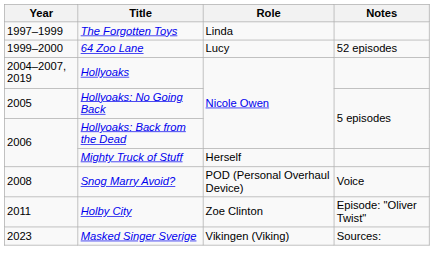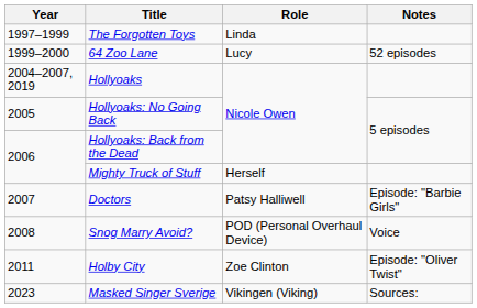+ row: 2007 | Doctors | Patsy Halliwell | Episode: "Barbie Girls"
